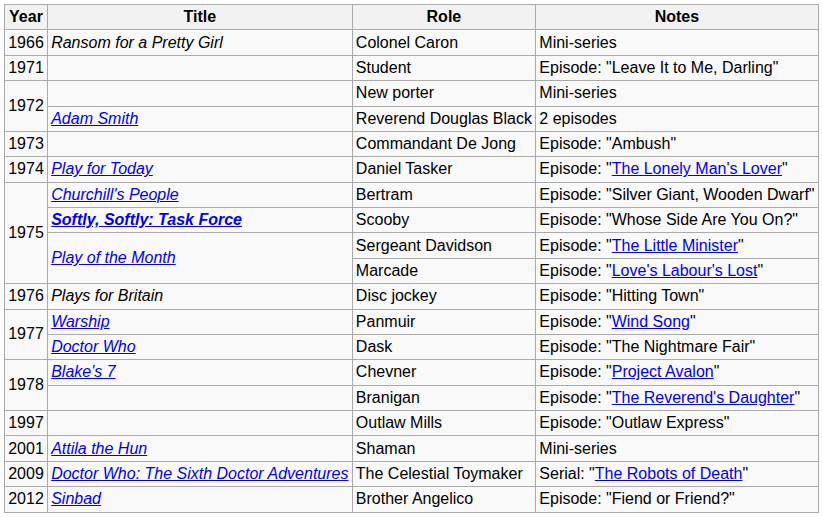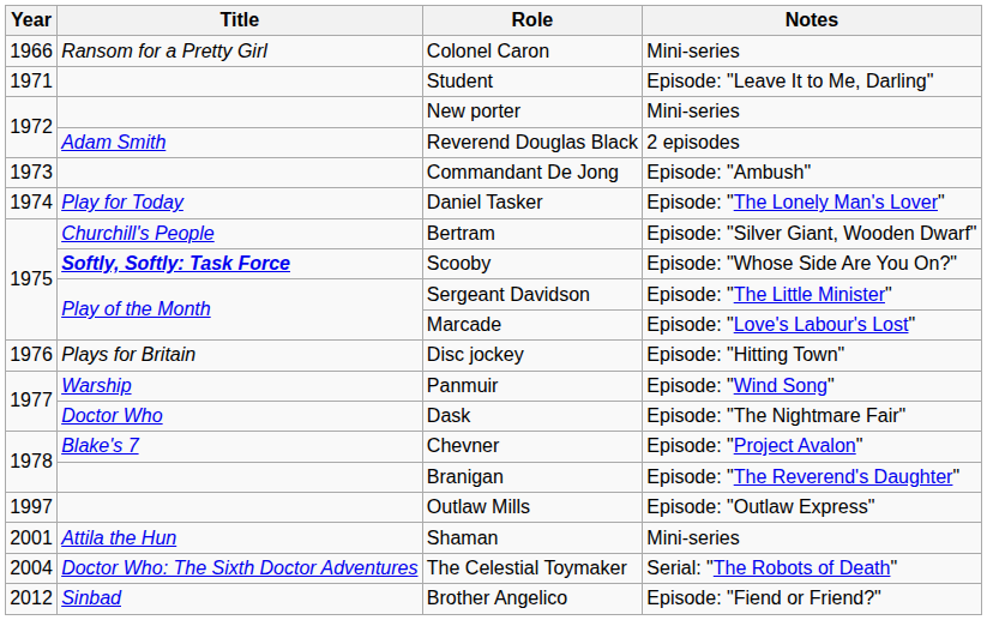The Celestial Toymaker | Year: 2009 -> 2004
